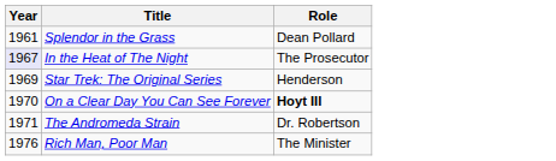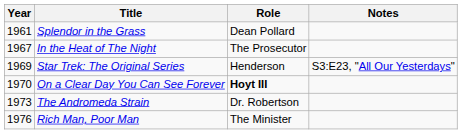+ column: Notes | S3:E23, "All Our Yesterdays"
In the Heat of The Night | Year: lavender background -> no background
The Andromeda Strain | Year: 1971 -> 1973
